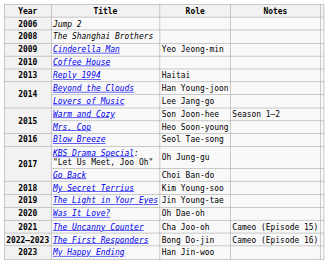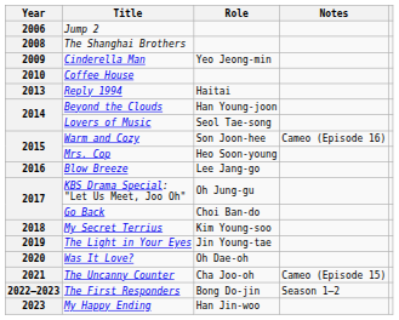Lovers of Music | Role: Lee Jang-go -> Seol Tae-song
Warm and Cozy | Notes: Season 1–2 -> Cameo (Episode 16)
Blow Breeze | Role: Seol Tae-song -> Lee Jang-go
The First Responders | Notes: Cameo (Episode 16) -> Season 1–2
